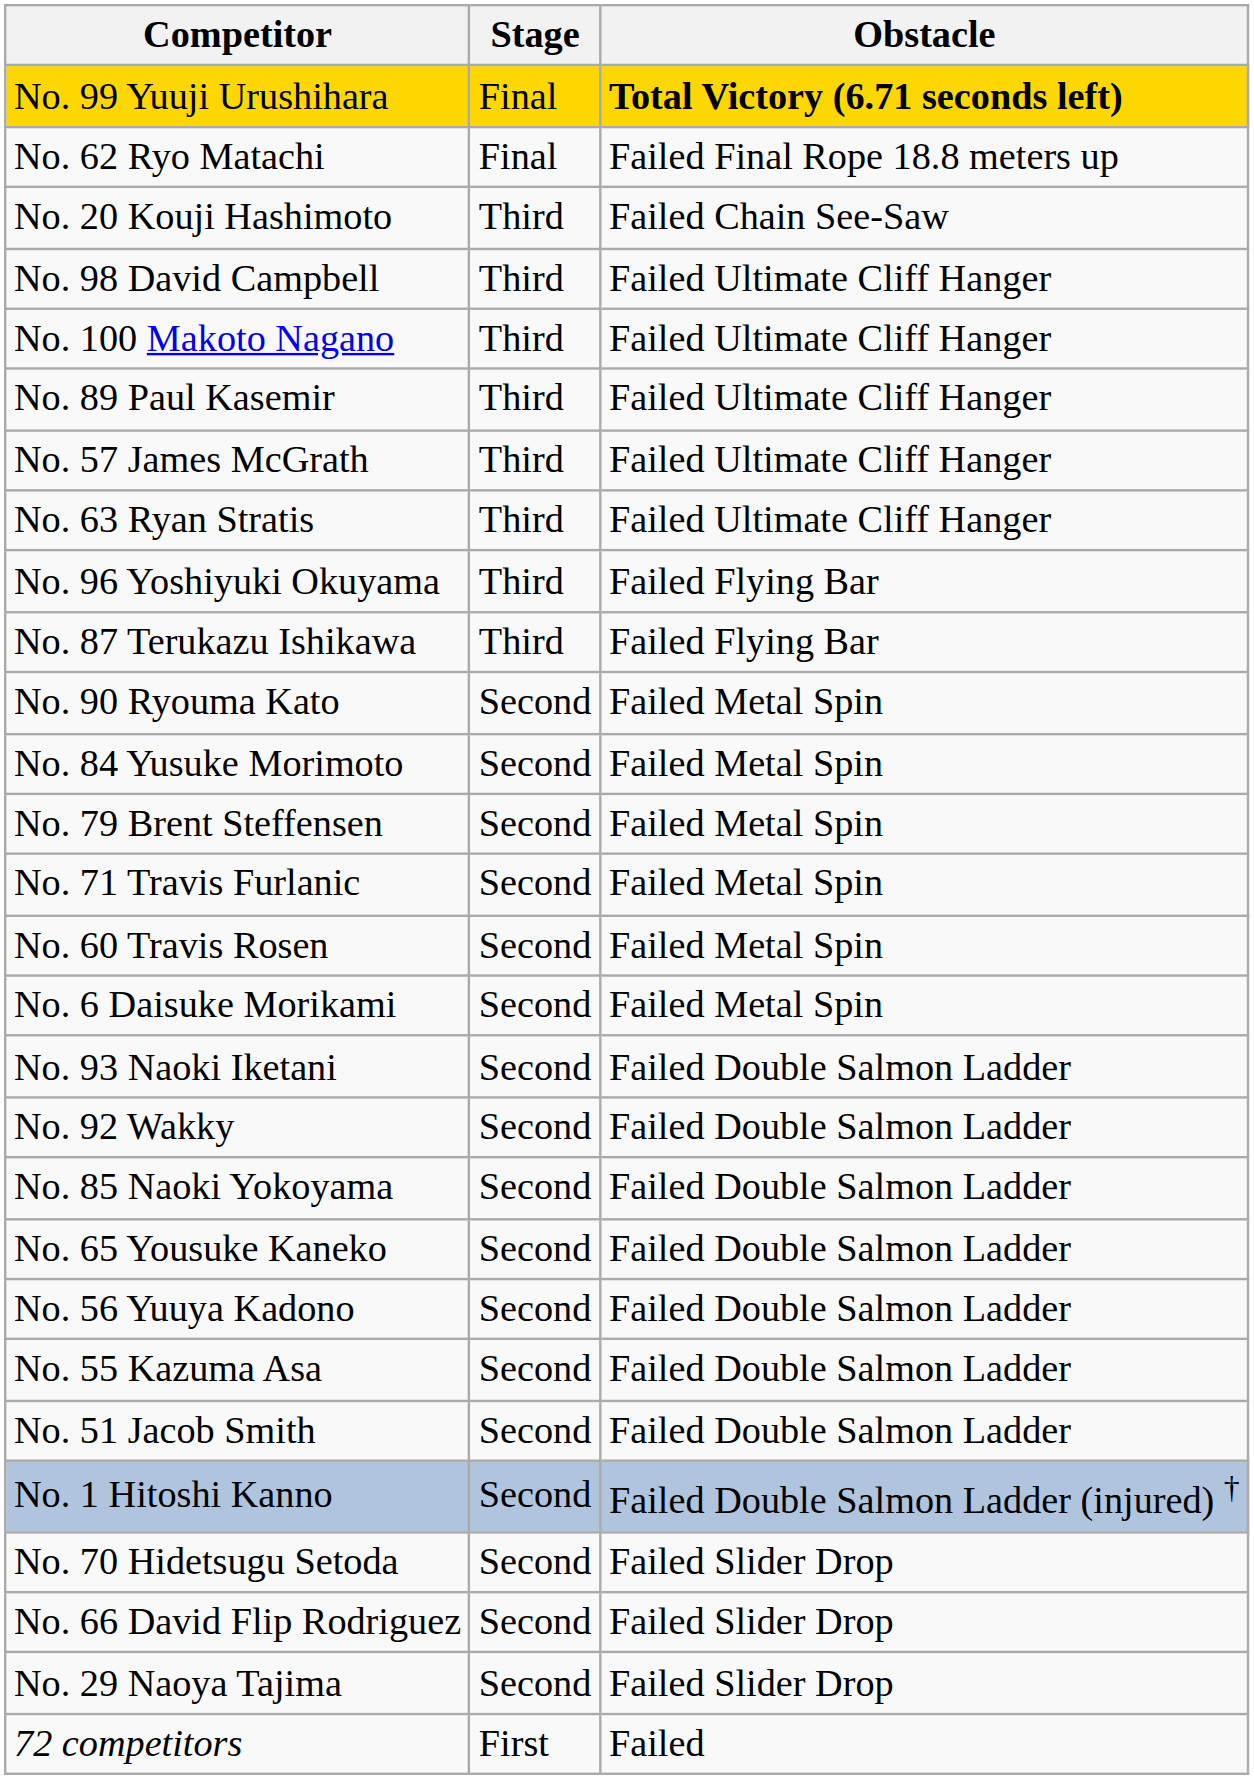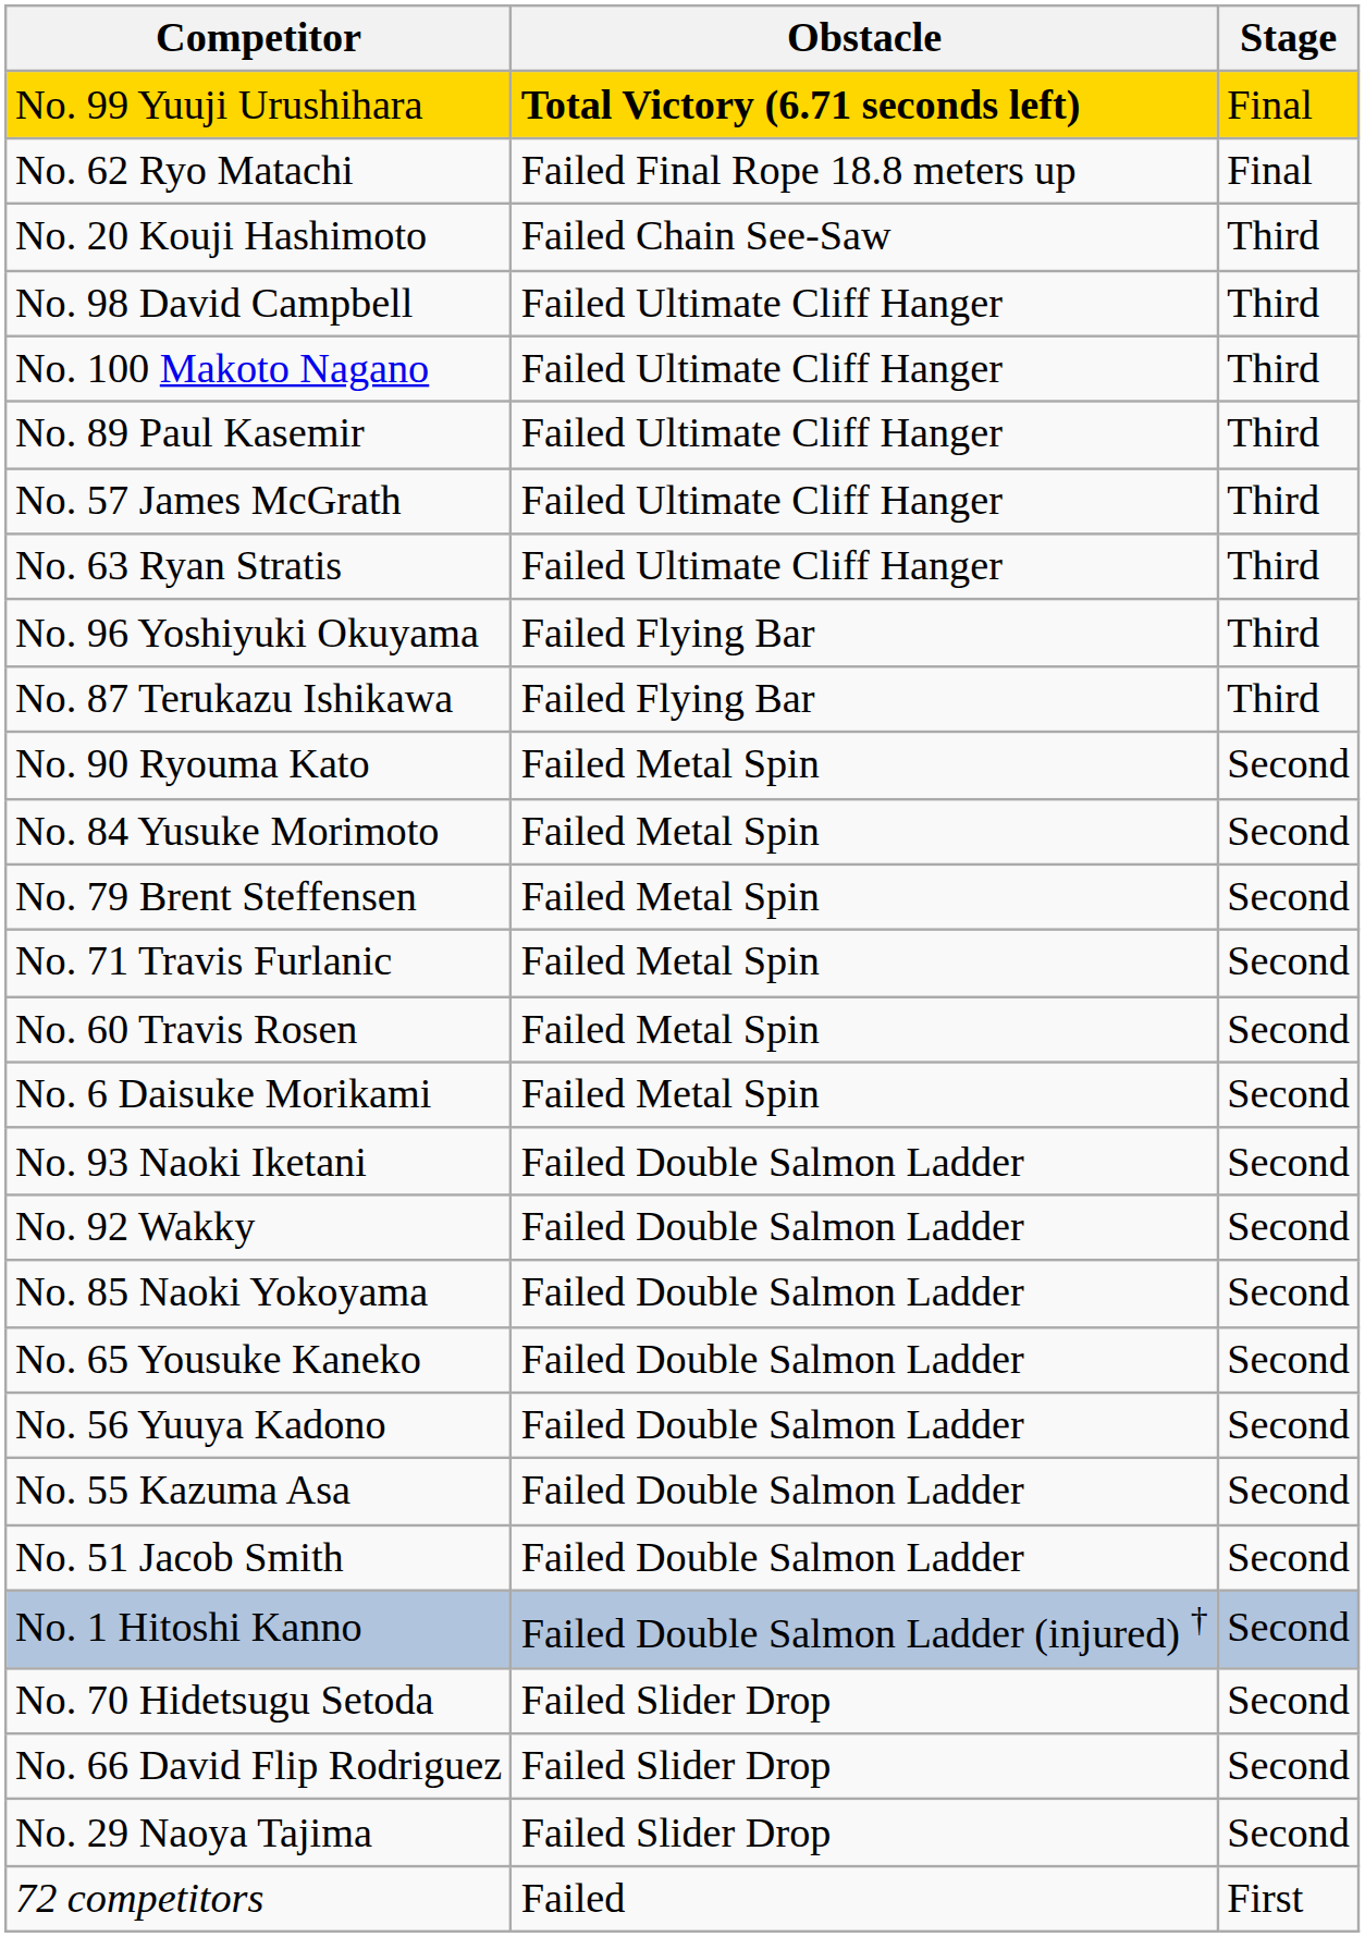columns swapped: Stage <-> Obstacle
